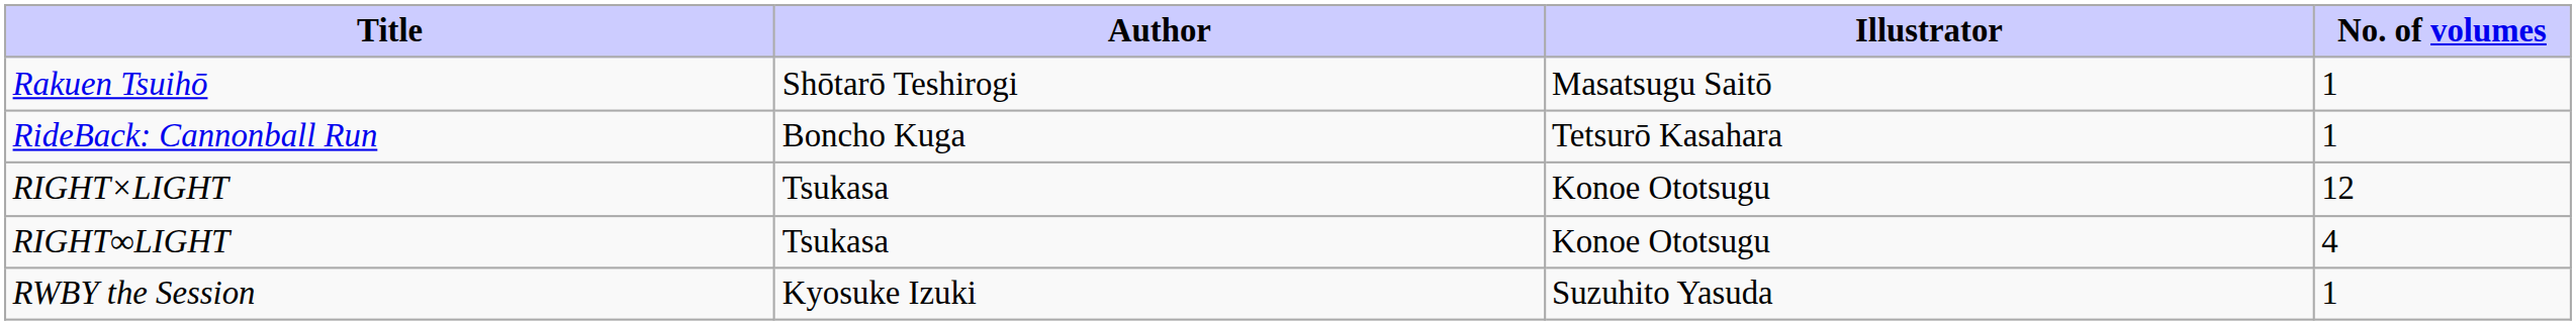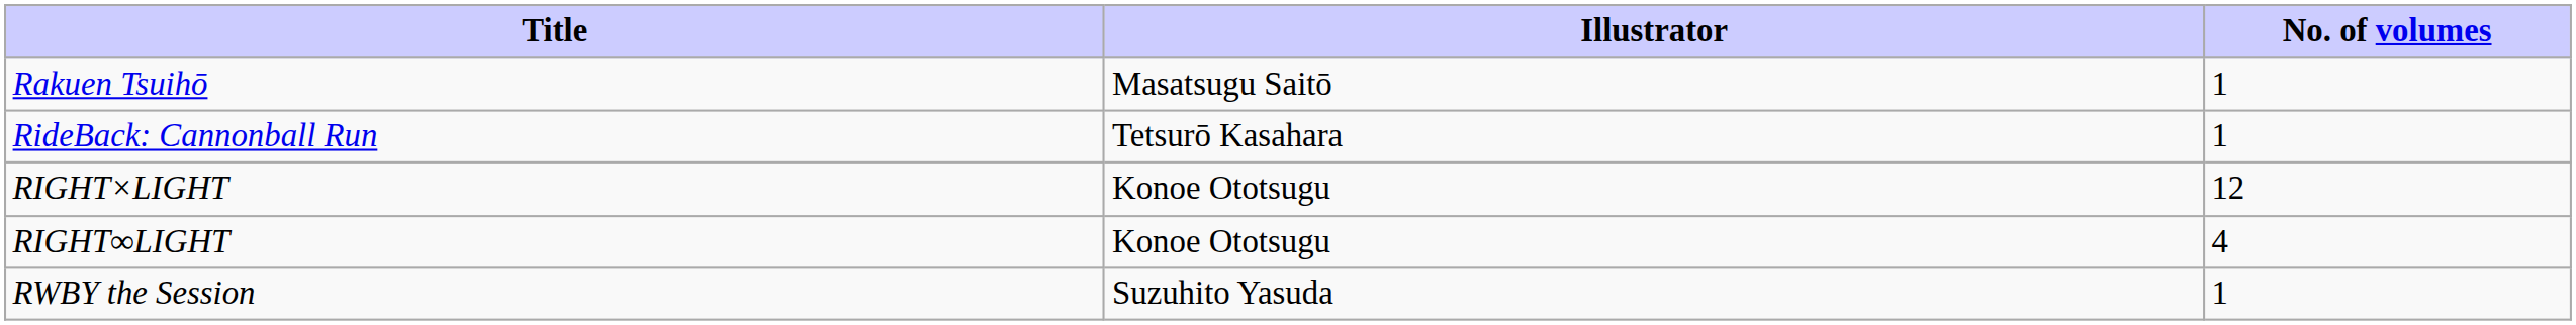- column: Author | Shōtarō Teshirogi | Boncho Kuga | Tsukasa | Tsukasa | Kyosuke Izuki
